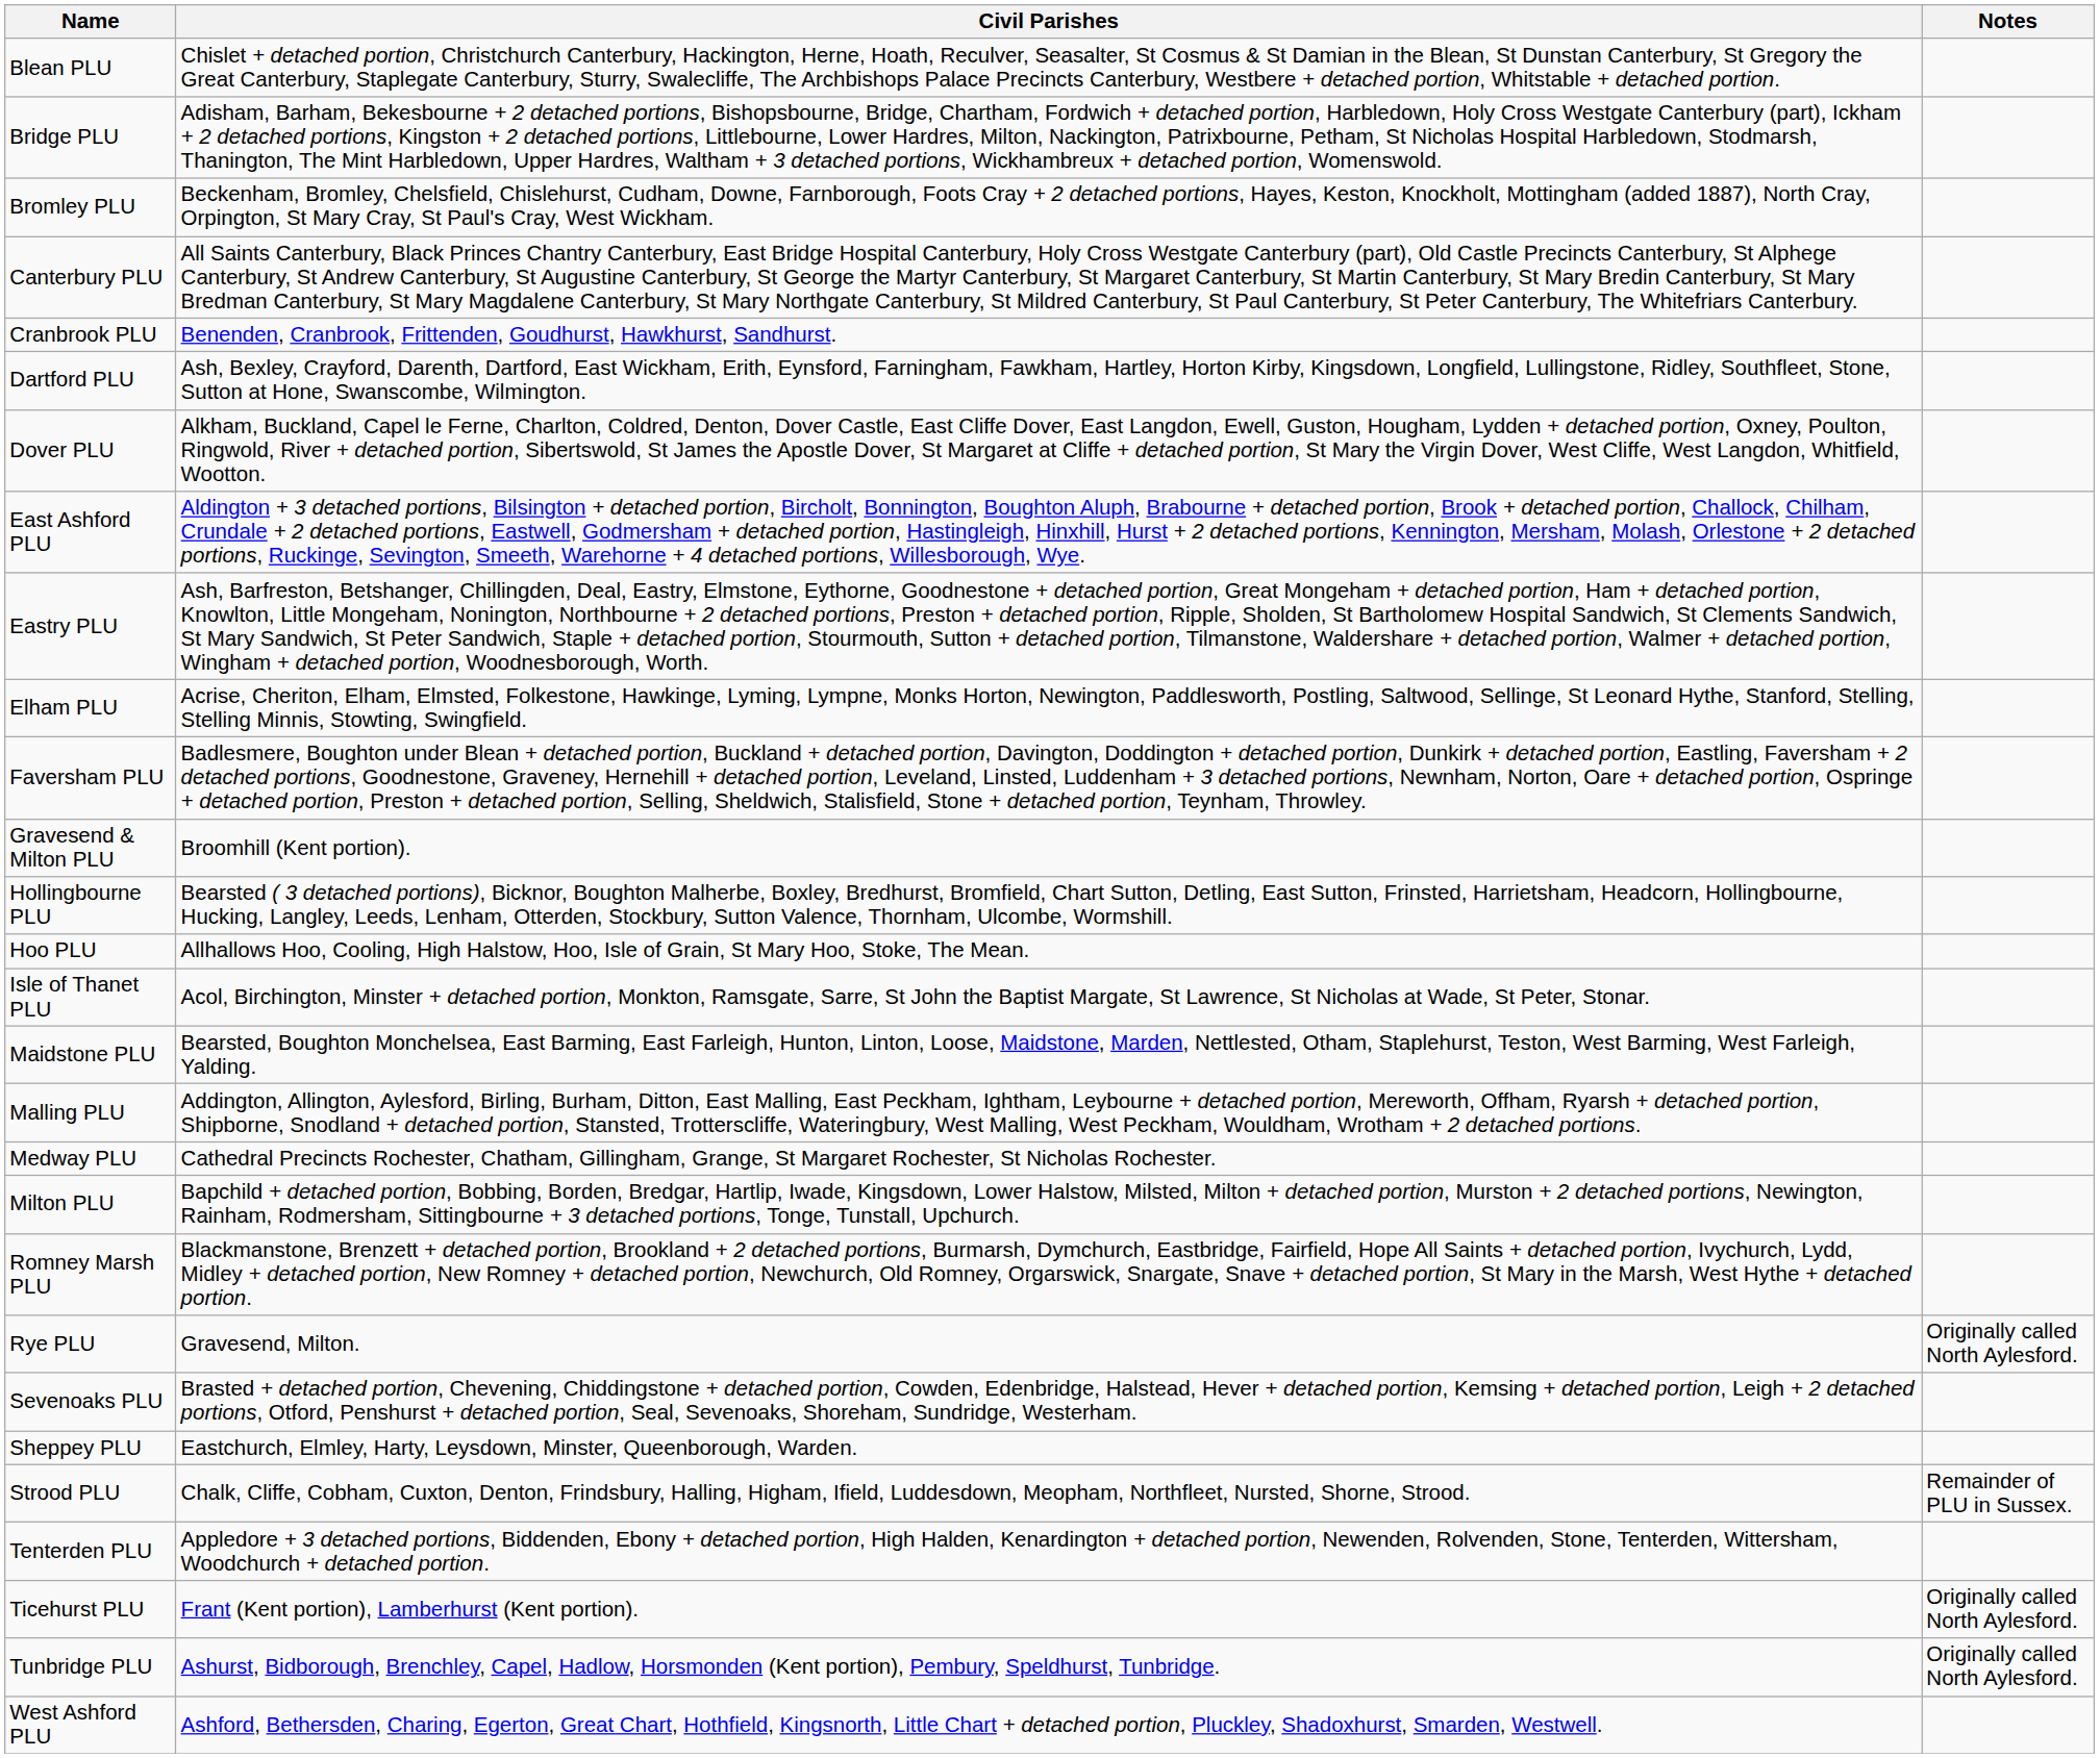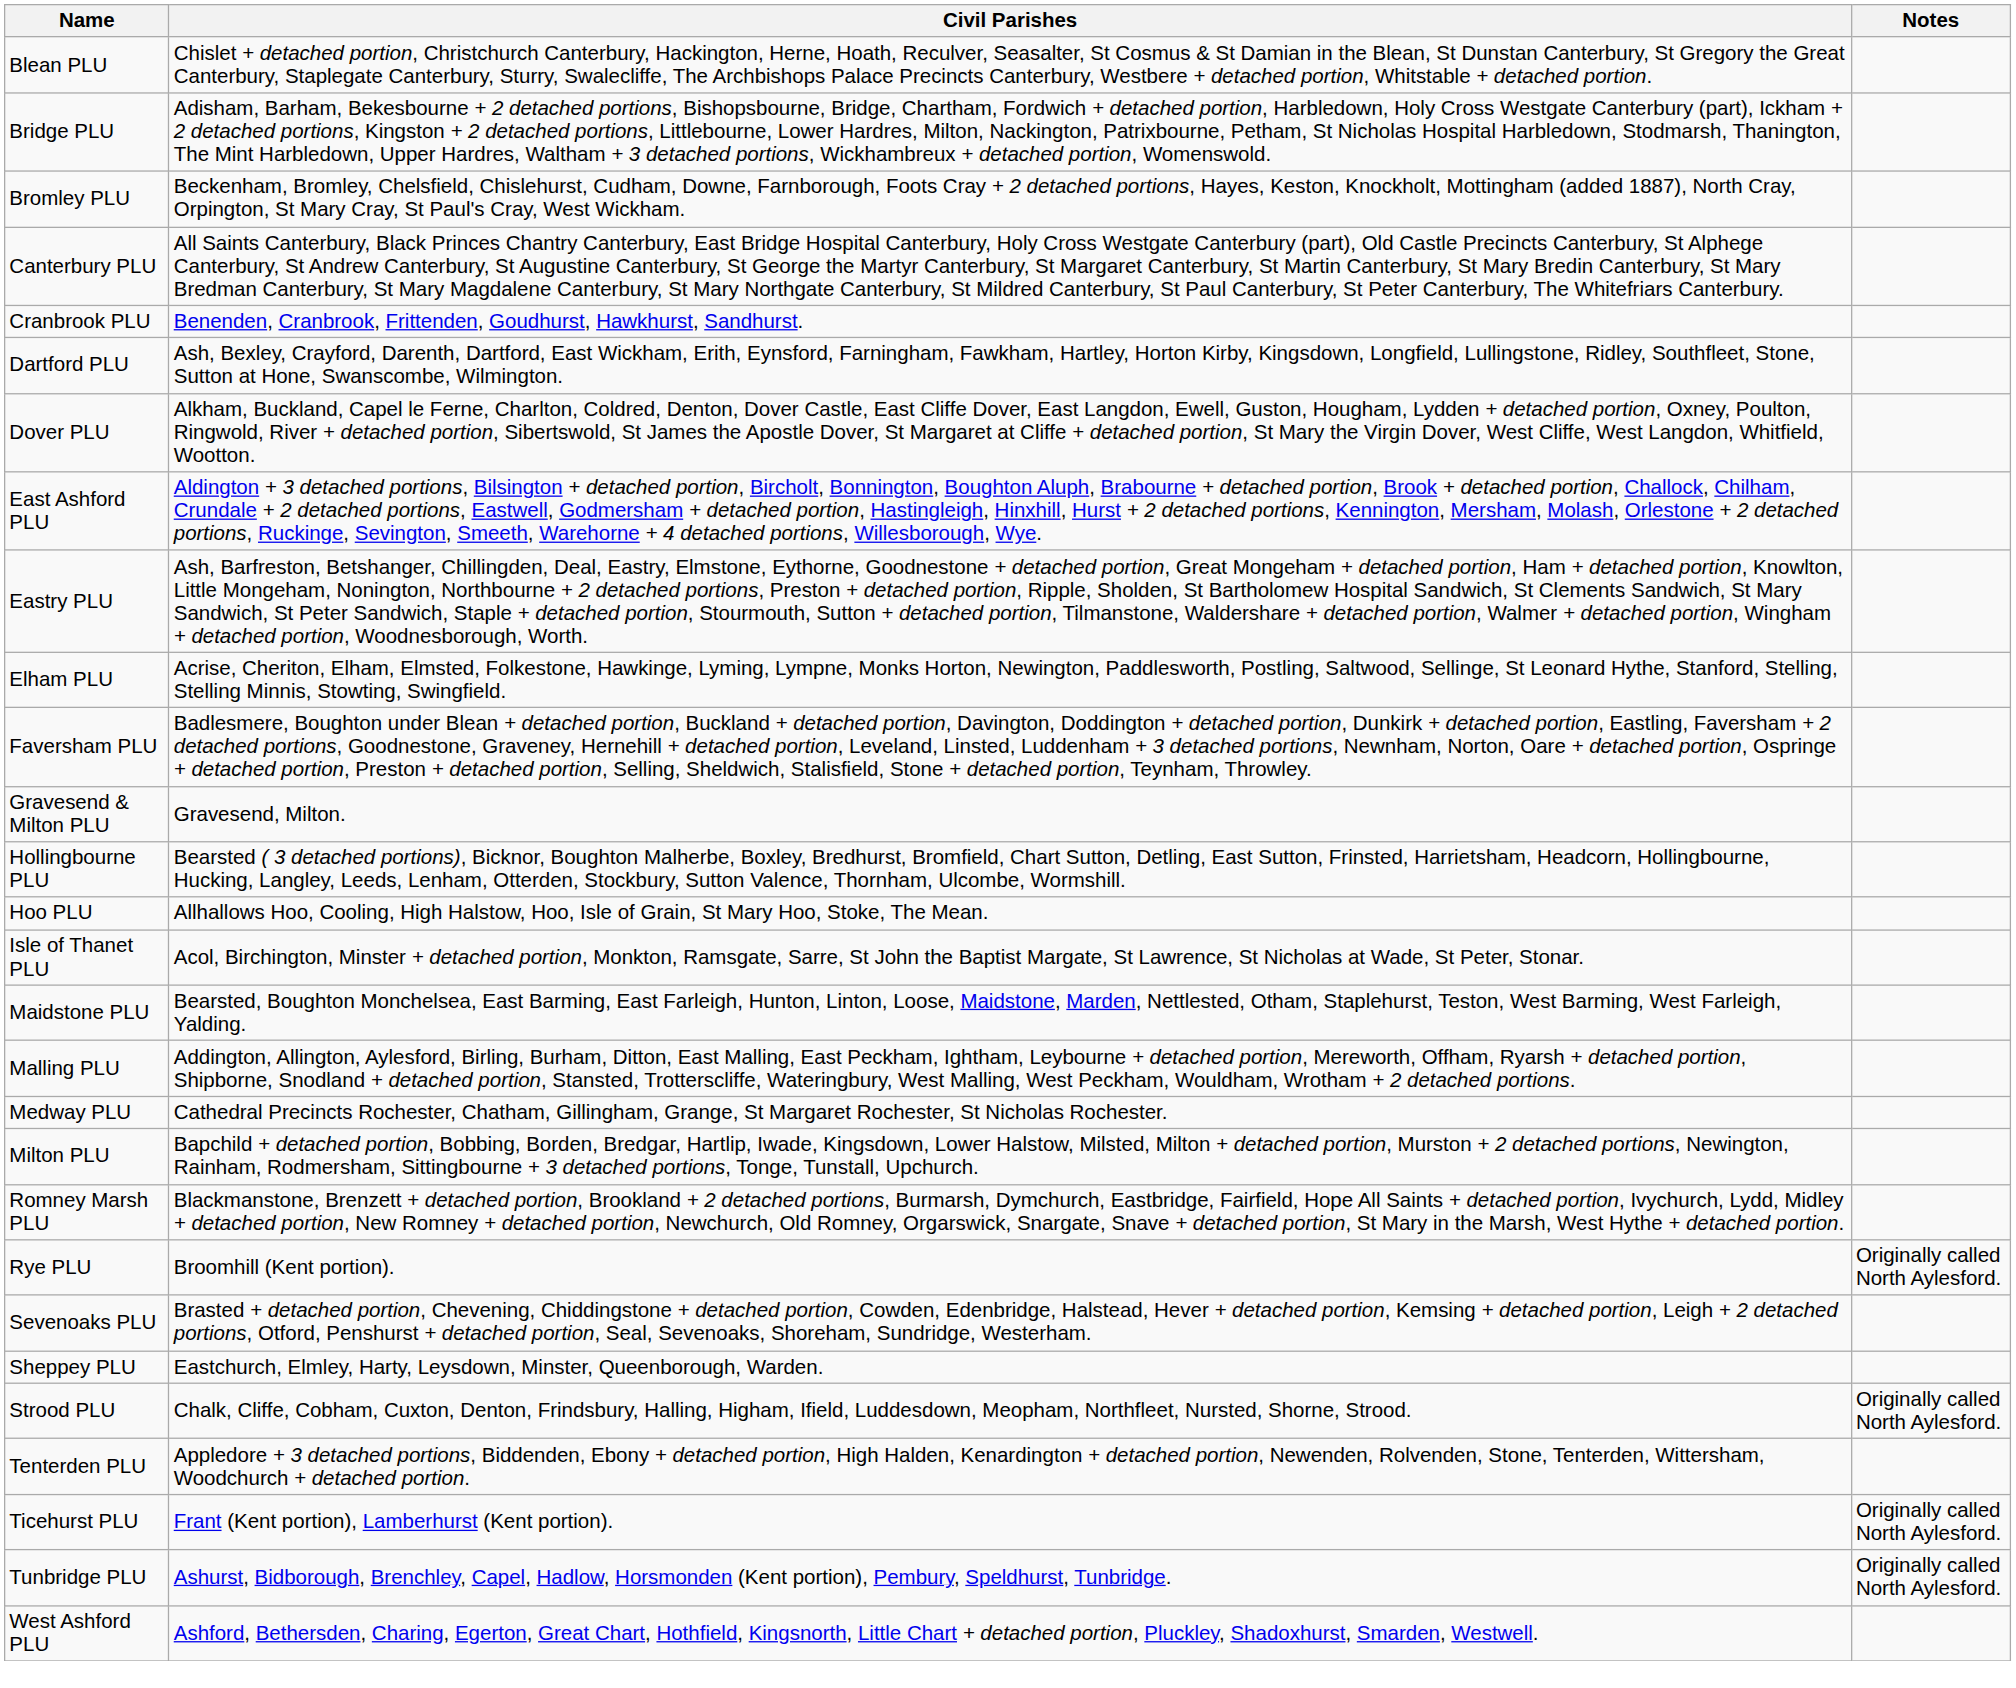Gravesend & Milton PLU | Civil Parishes: Broomhill (Kent portion). -> Gravesend, Milton.
Rye PLU | Civil Parishes: Gravesend, Milton. -> Broomhill (Kent portion).
Strood PLU | Notes: Remainder of PLU in Sussex. -> Originally called North Aylesford.
